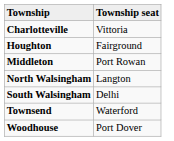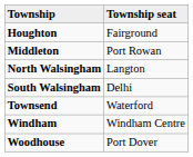- row: Charlotteville | Vittoria
+ row: Windham | Windham Centre
